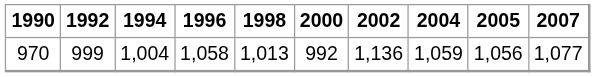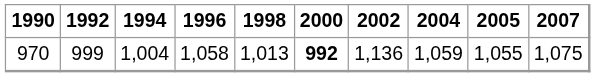970 | 2000: normal -> bold
970 | 2005: 1,056 -> 1,055
970 | 2007: 1,077 -> 1,075
